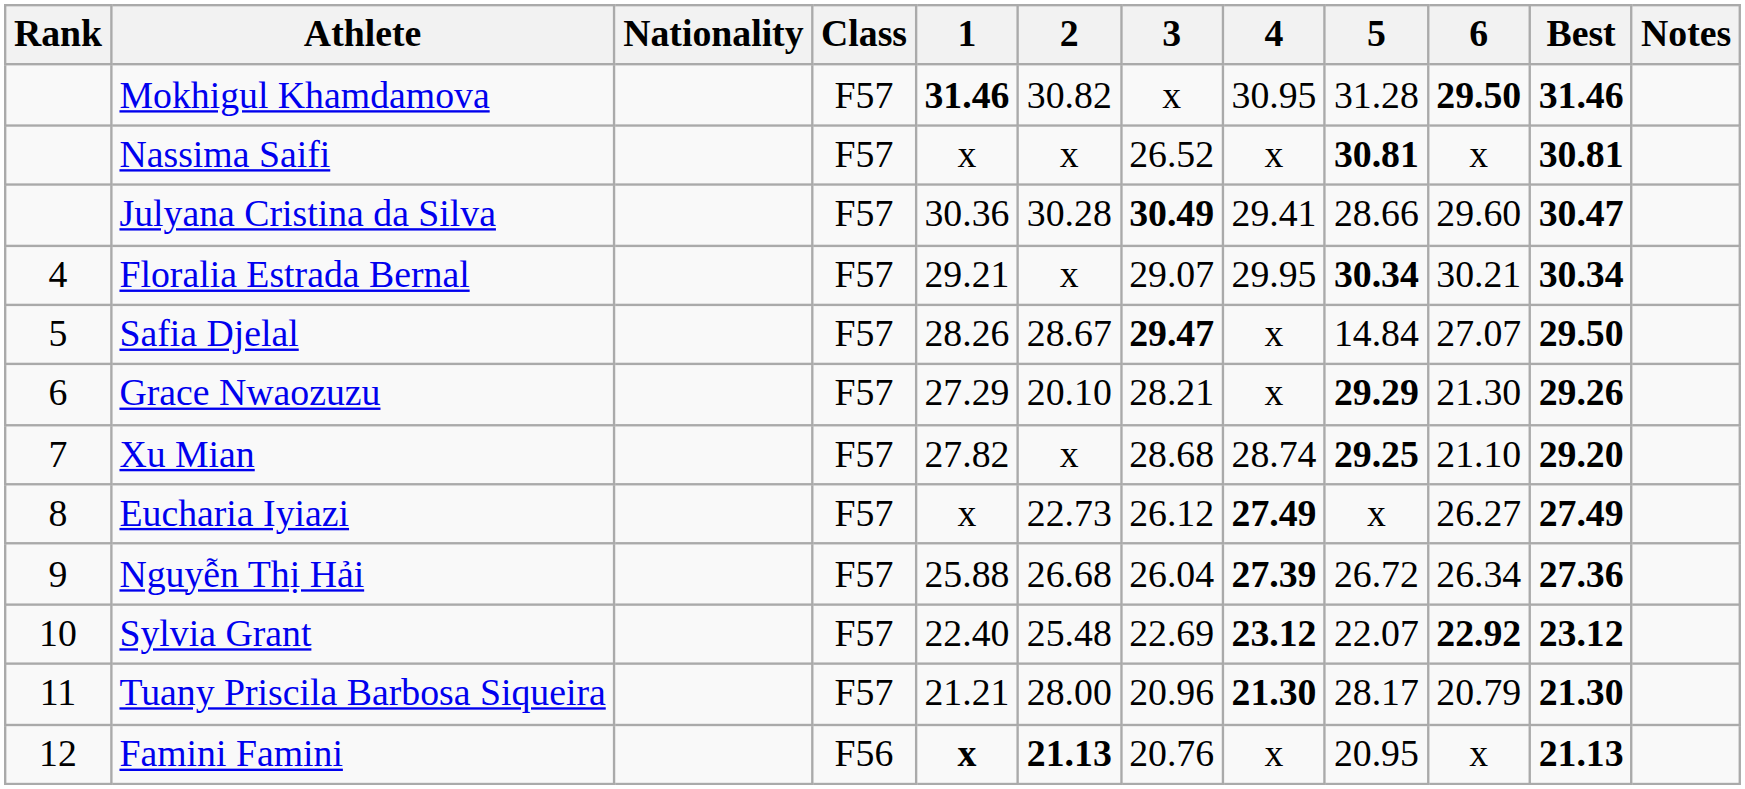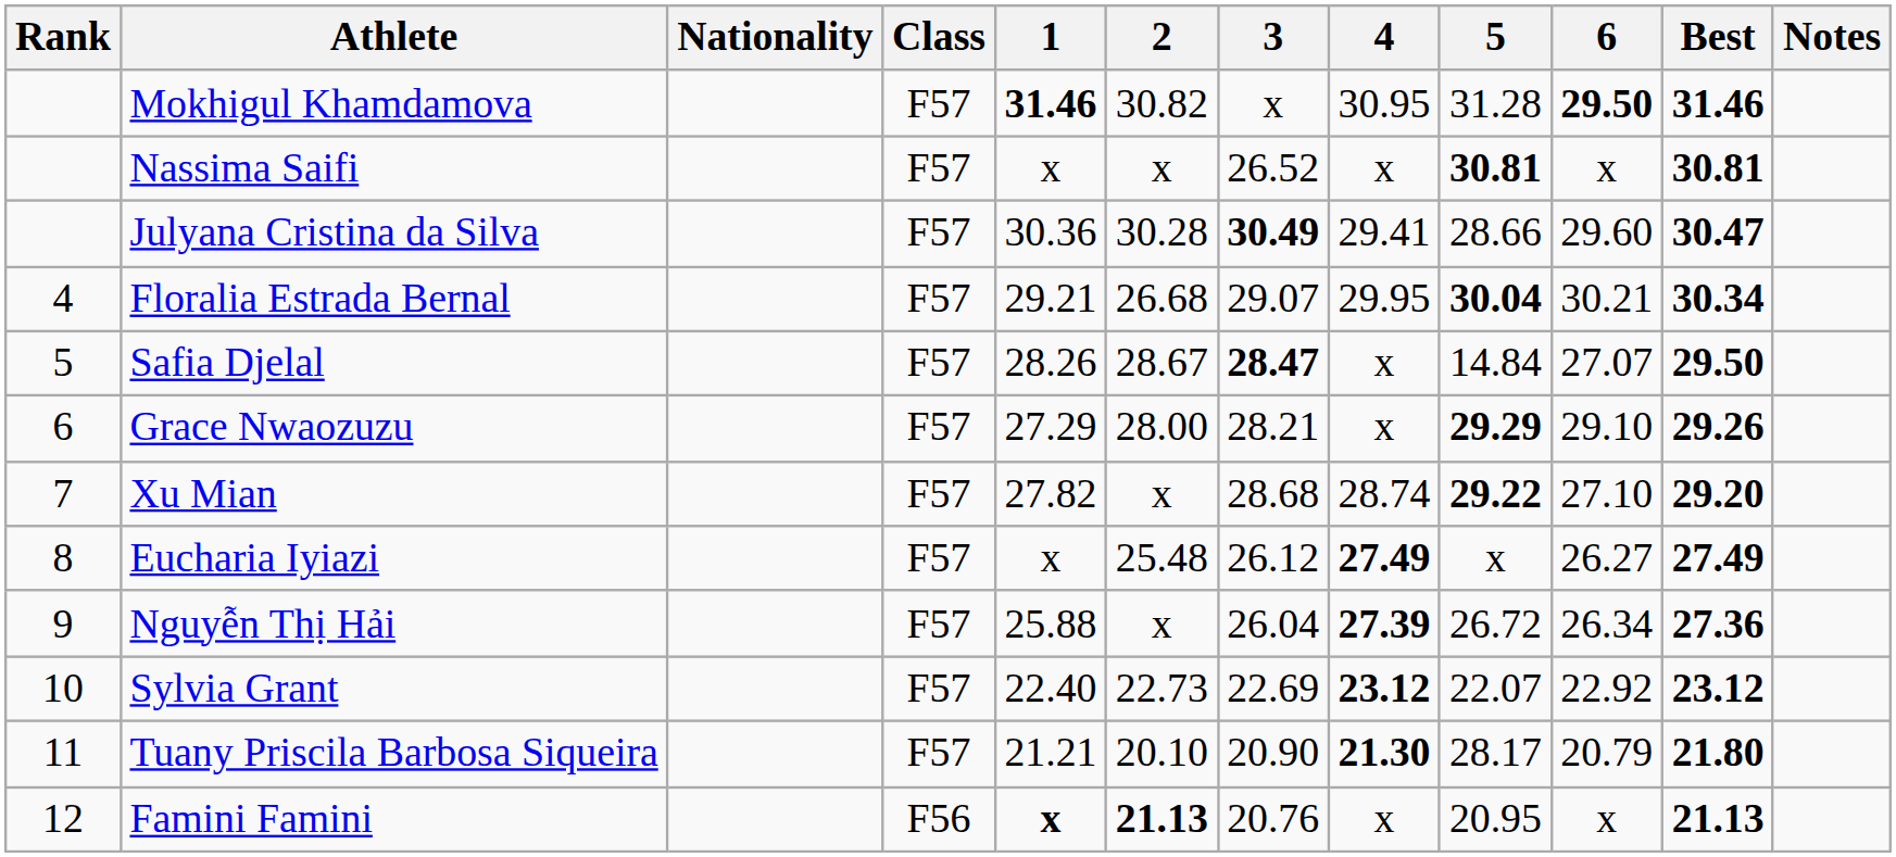Floralia Estrada Bernal | 2: x -> 26.68
Floralia Estrada Bernal | 5: 30.34 -> 30.04
Safia Djelal | 3: 29.47 -> 28.47
Grace Nwaozuzu | 2: 20.10 -> 28.00
Grace Nwaozuzu | 6: 21.30 -> 29.10
Xu Mian | 5: 29.25 -> 29.22
Xu Mian | 6: 21.10 -> 27.10
Eucharia Iyiazi | 2: 22.73 -> 25.48
Nguyễn Thị Hải | 2: 26.68 -> x
Sylvia Grant | 2: 25.48 -> 22.73
Sylvia Grant | 6: bold -> normal
Tuany Priscila Barbosa Siqueira | 2: 28.00 -> 20.10
Tuany Priscila Barbosa Siqueira | 3: 20.96 -> 20.90
Tuany Priscila Barbosa Siqueira | Best: 21.30 -> 21.80
